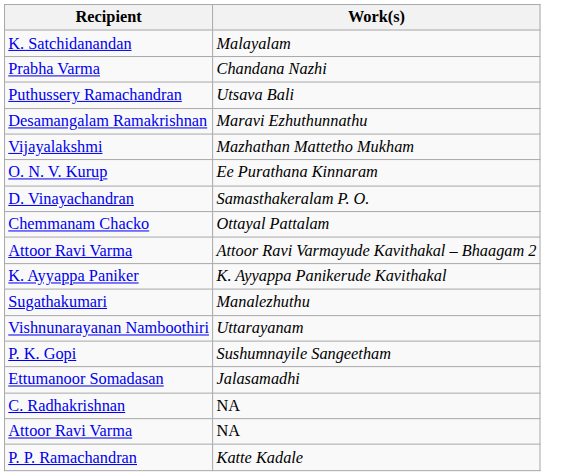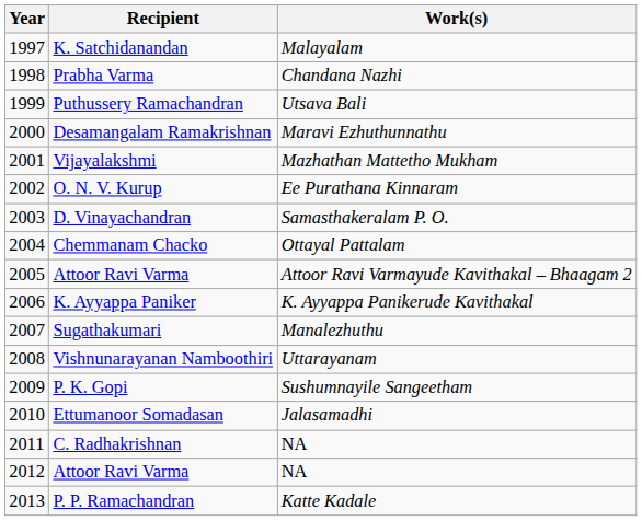+ column: Year | 1997 | 1998 | 1999 | 2000 | 2001 | 2002 | 2003 | 2004 | 2005 | 2006 | 2007 | 2008 | 2009 | 2010 | 2011 | 2012 | 2013
